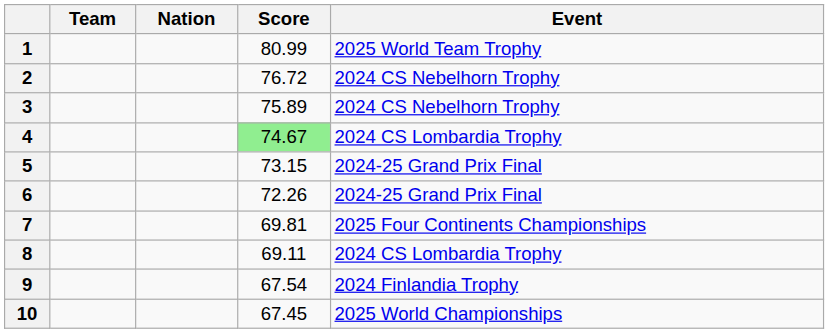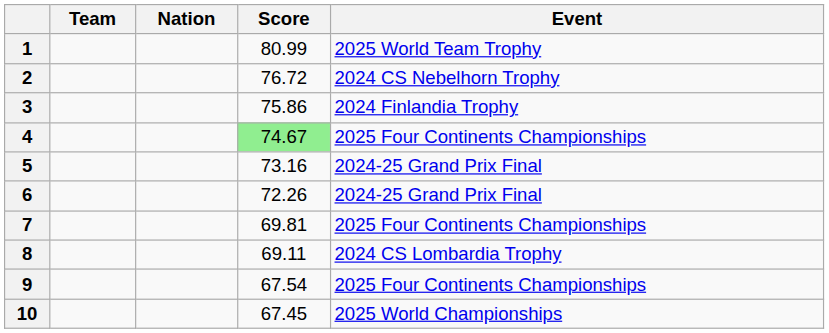3 | Score: 75.89 -> 75.86
3 | Event: 2024 CS Nebelhorn Trophy -> 2024 Finlandia Trophy
4 | Event: 2024 CS Lombardia Trophy -> 2025 Four Continents Championships
5 | Score: 73.15 -> 73.16
9 | Event: 2024 Finlandia Trophy -> 2025 Four Continents Championships
